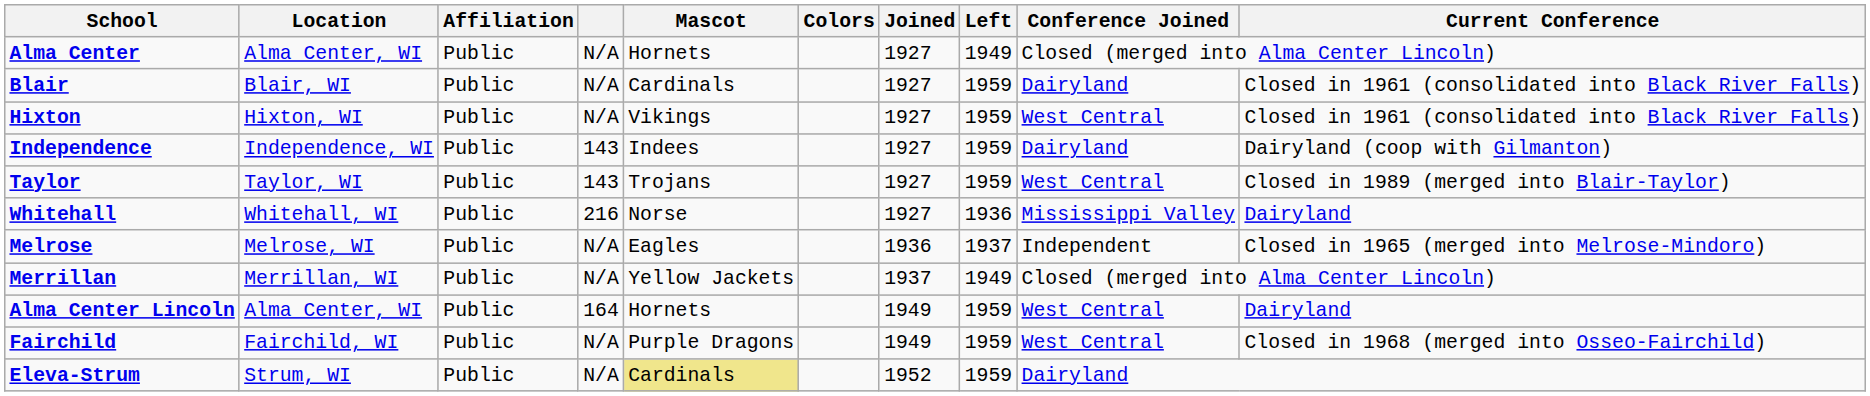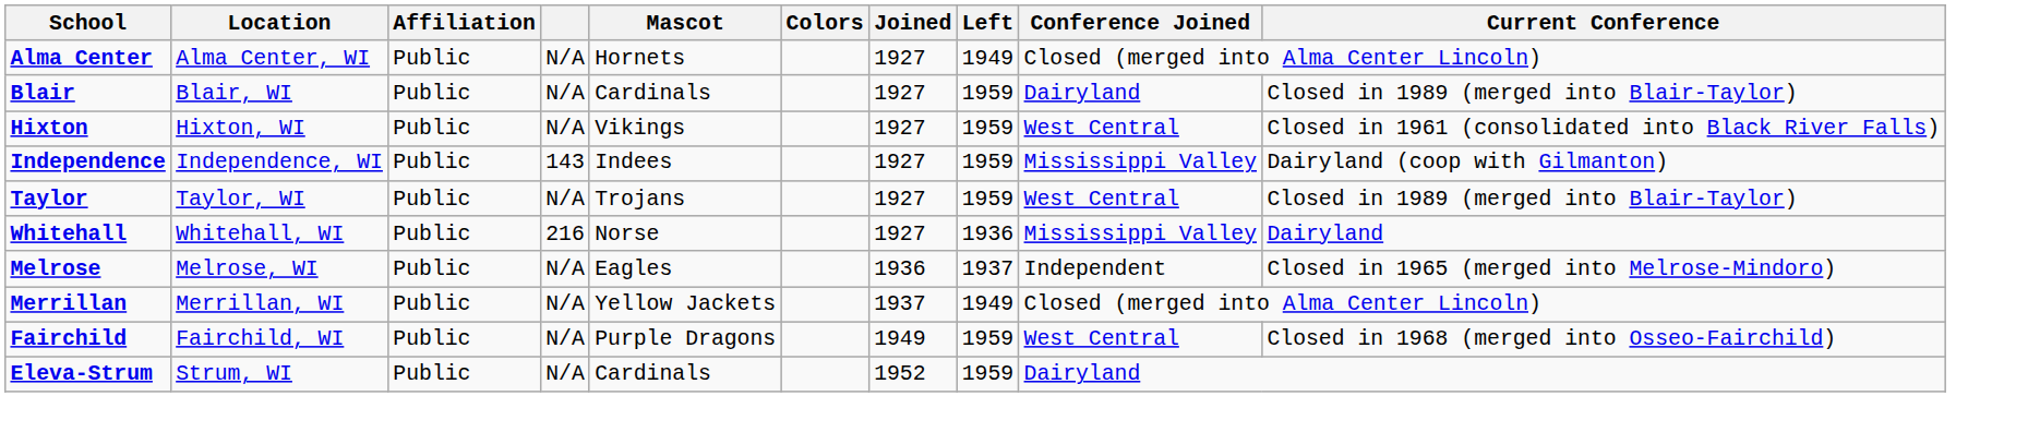Blair | Current Conference: Closed in 1961 (consolidated into Black River Falls) -> Closed in 1989 (merged into Blair-Taylor)
Independence | Conference Joined: Dairyland -> Mississippi Valley
Taylor | column 4: 143 -> N/A
- row: Alma Center Lincoln | Alma Center, WI | Public | 164 | Hornets | 1949 | 1959 | West Central | Dairyland
Eleva-Strum | Mascot: khaki background -> no background
